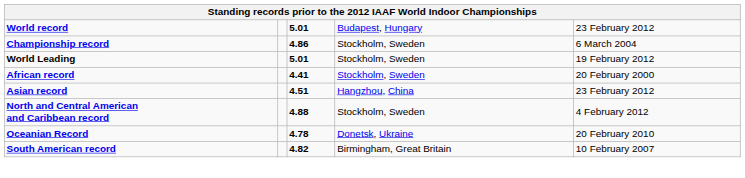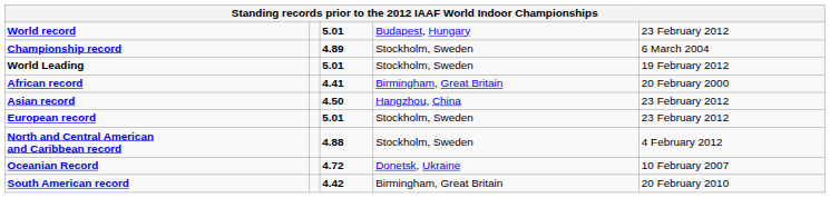Championship record | column 3: 4.86 -> 4.89
African record | column 4: Stockholm, Sweden -> Birmingham, Great Britain
Asian record | column 3: 4.51 -> 4.50
+ row: European record | 5.01 | Stockholm, Sweden | 23 February 2012
Oceanian Record | column 3: 4.78 -> 4.72
Oceanian Record | column 5: 20 February 2010 -> 10 February 2007
South American record | column 3: 4.82 -> 4.42
South American record | column 5: 10 February 2007 -> 20 February 2010
